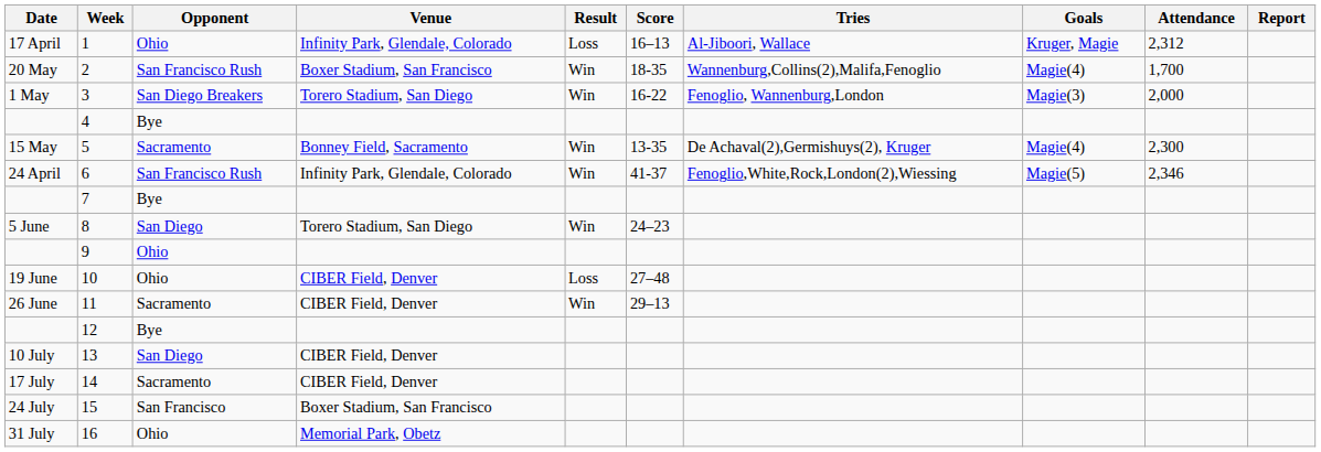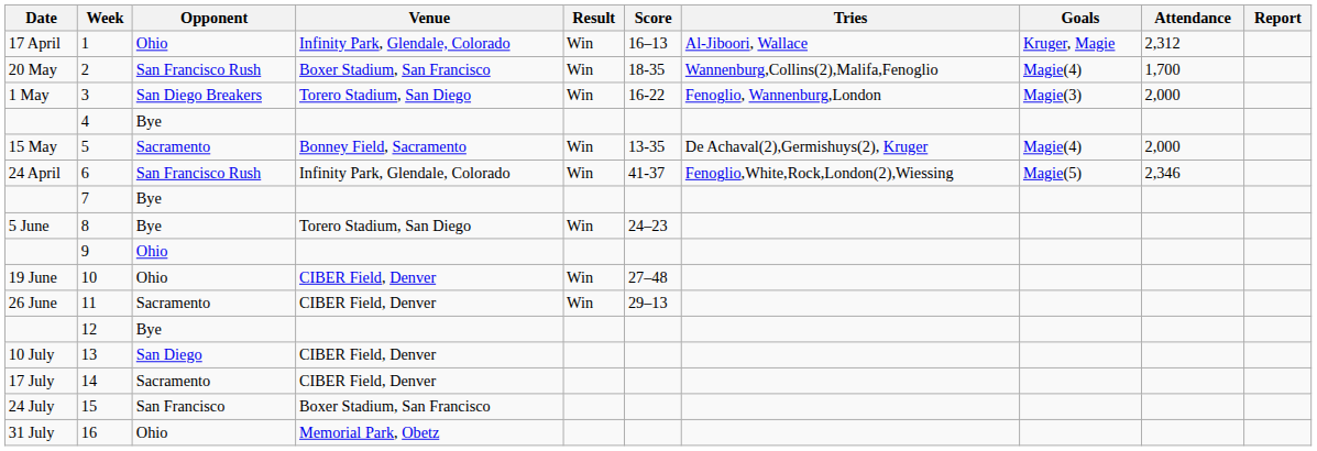1 | Result: Loss -> Win
5 | Attendance: 2,300 -> 2,000
8 | Opponent: San Diego -> Bye
10 | Result: Loss -> Win
